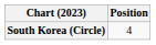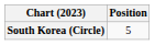South Korea (Circle) | Position: 4 -> 5
